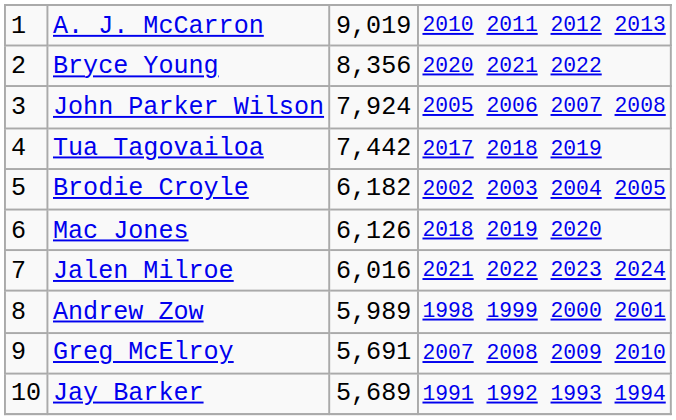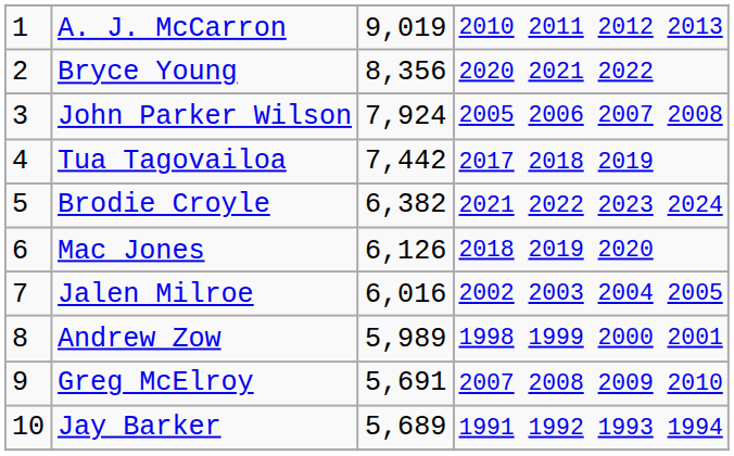Brodie Croyle | column 3: 6,182 -> 6,382
Brodie Croyle | column 4: 2002 2003 2004 2005 -> 2021 2022 2023 2024
Jalen Milroe | column 4: 2021 2022 2023 2024 -> 2002 2003 2004 2005
